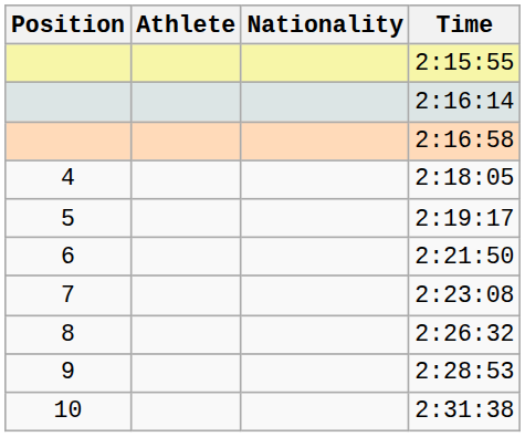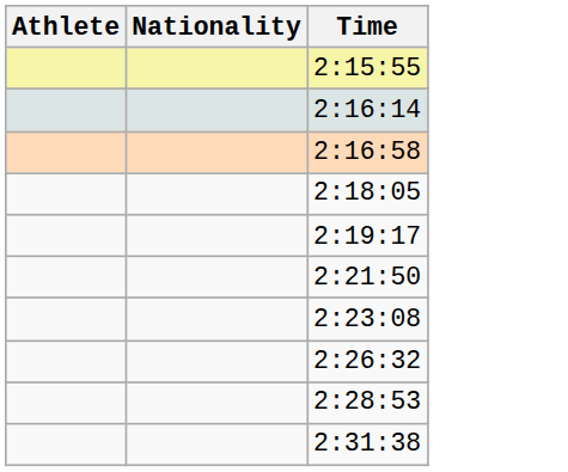- column: Position | 4 | 5 | 6 | 7 | 8 | 9 | 10
